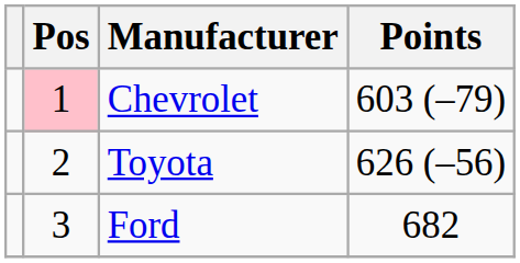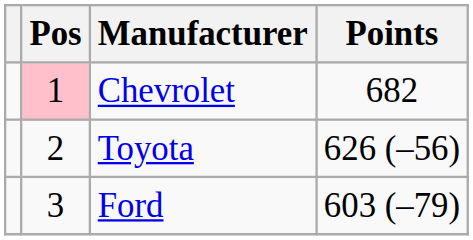Chevrolet | Points: 603 (–79) -> 682
Ford | Points: 682 -> 603 (–79)
